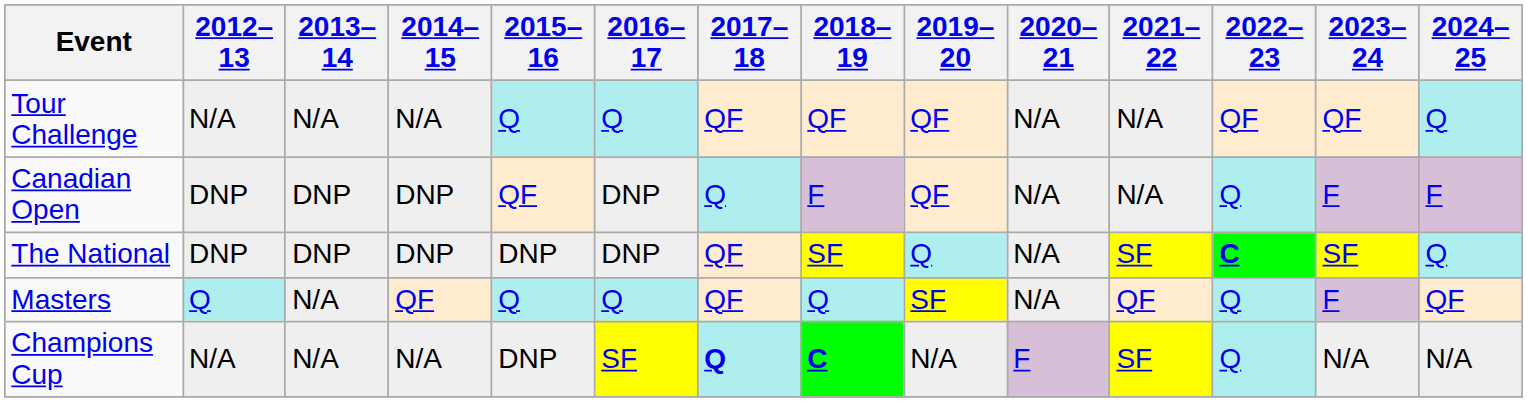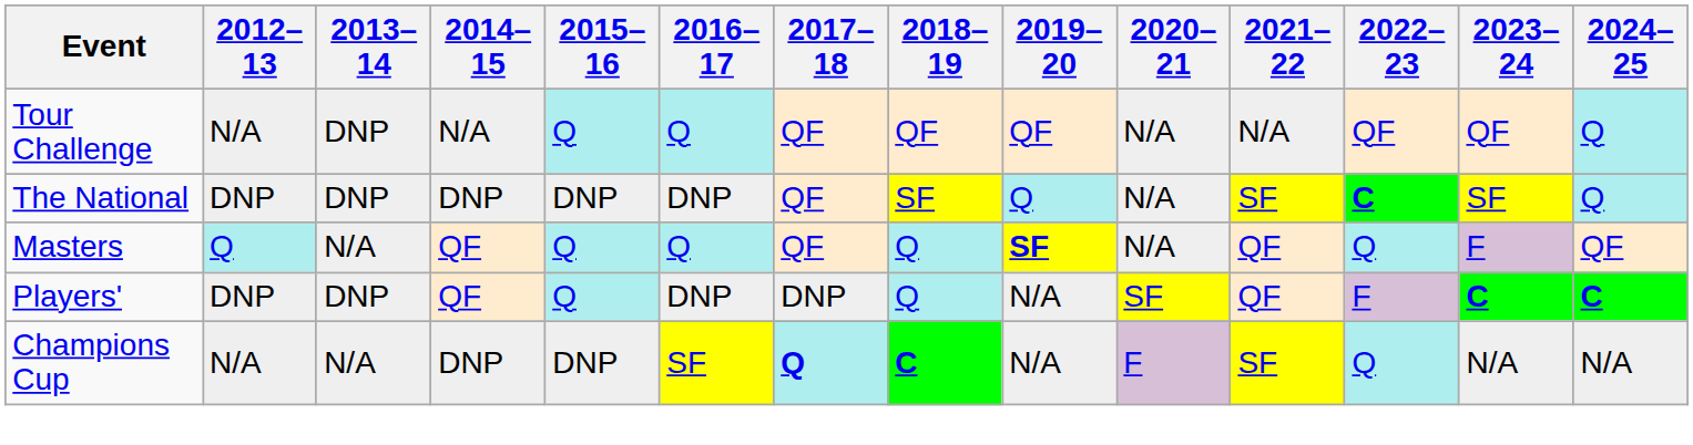Tour Challenge | 2013–14: N/A -> DNP
- row: Canadian Open | DNP | DNP | DNP | QF | DNP | Q | F | QF | N/A | N/A | Q | F | F
Masters | 2019–20: normal -> bold
+ row: Players' | DNP | DNP | QF | Q | DNP | DNP | Q | N/A | SF | QF | F | C | C
Champions Cup | 2014–15: N/A -> DNP
